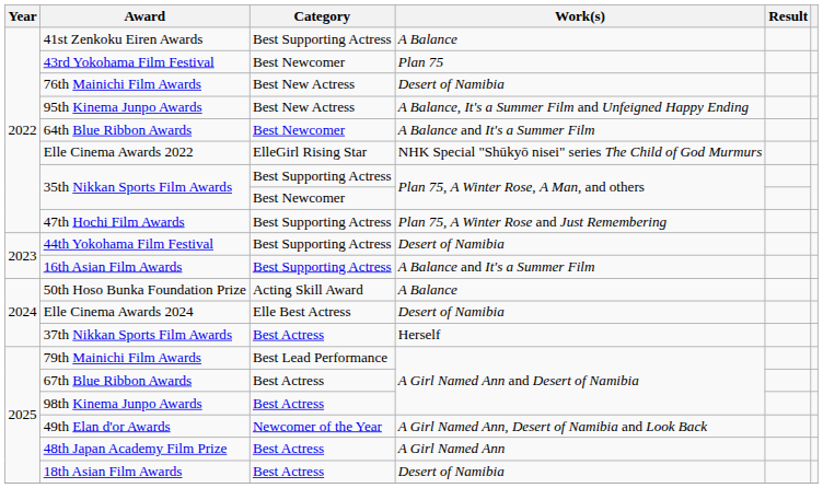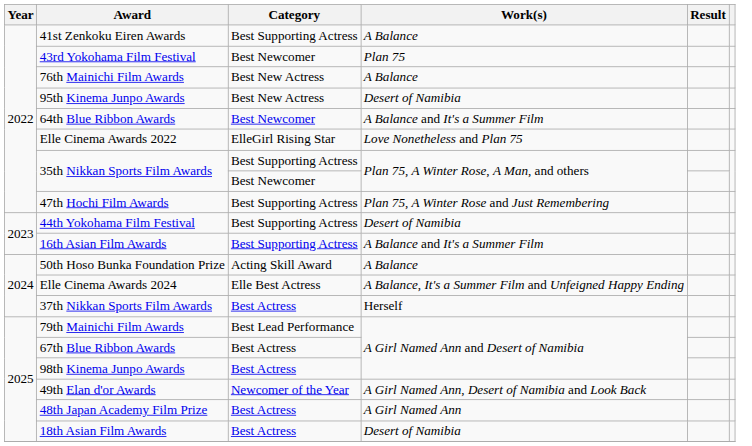76th Mainichi Film Awards | Work(s): Desert of Namibia -> A Balance
95th Kinema Junpo Awards | Work(s): A Balance, It's a Summer Film and Unfeigned Happy Ending -> Desert of Namibia
Elle Cinema Awards 2022 | Work(s): NHK Special "Shūkyō nisei" series The Child of God Murmurs -> Love Nonetheless and Plan 75
Elle Cinema Awards 2024 | Work(s): Desert of Namibia -> A Balance, It's a Summer Film and Unfeigned Happy Ending
